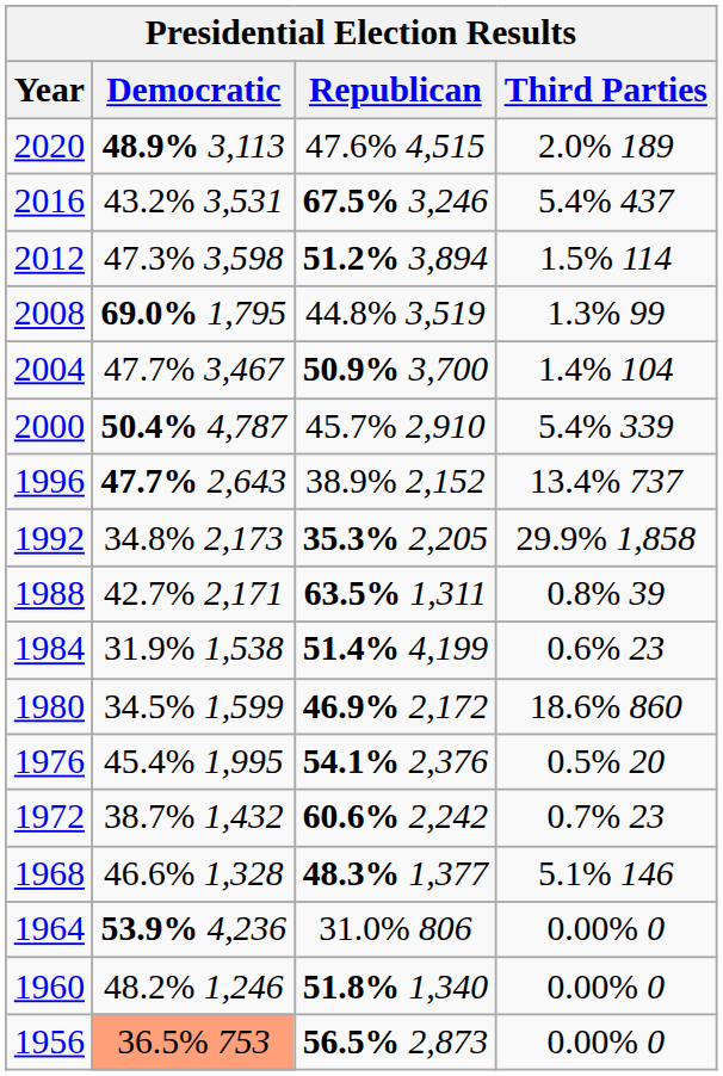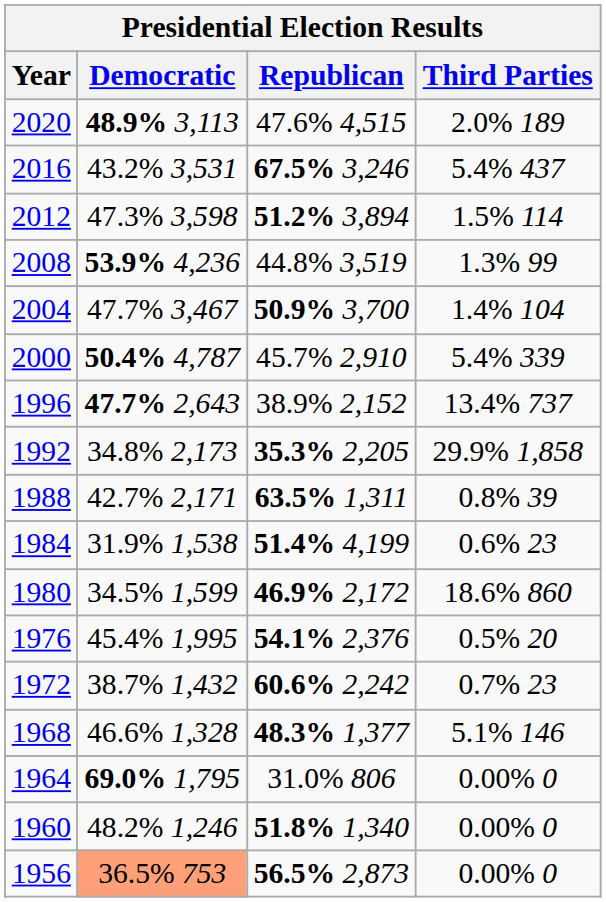2008 | Democratic: 69.0% 1,795 -> 53.9% 4,236
1964 | Democratic: 53.9% 4,236 -> 69.0% 1,795
